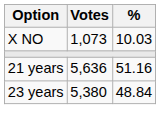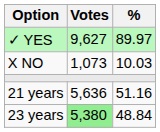+ row: ✓ YES | 9,627 | 89.97
23 years | Votes: no background -> lightgreen background
